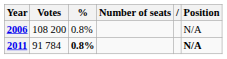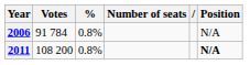2006 | Votes: 108 200 -> 91 784
2011 | Votes: 91 784 -> 108 200
2011 | %: bold -> normal
